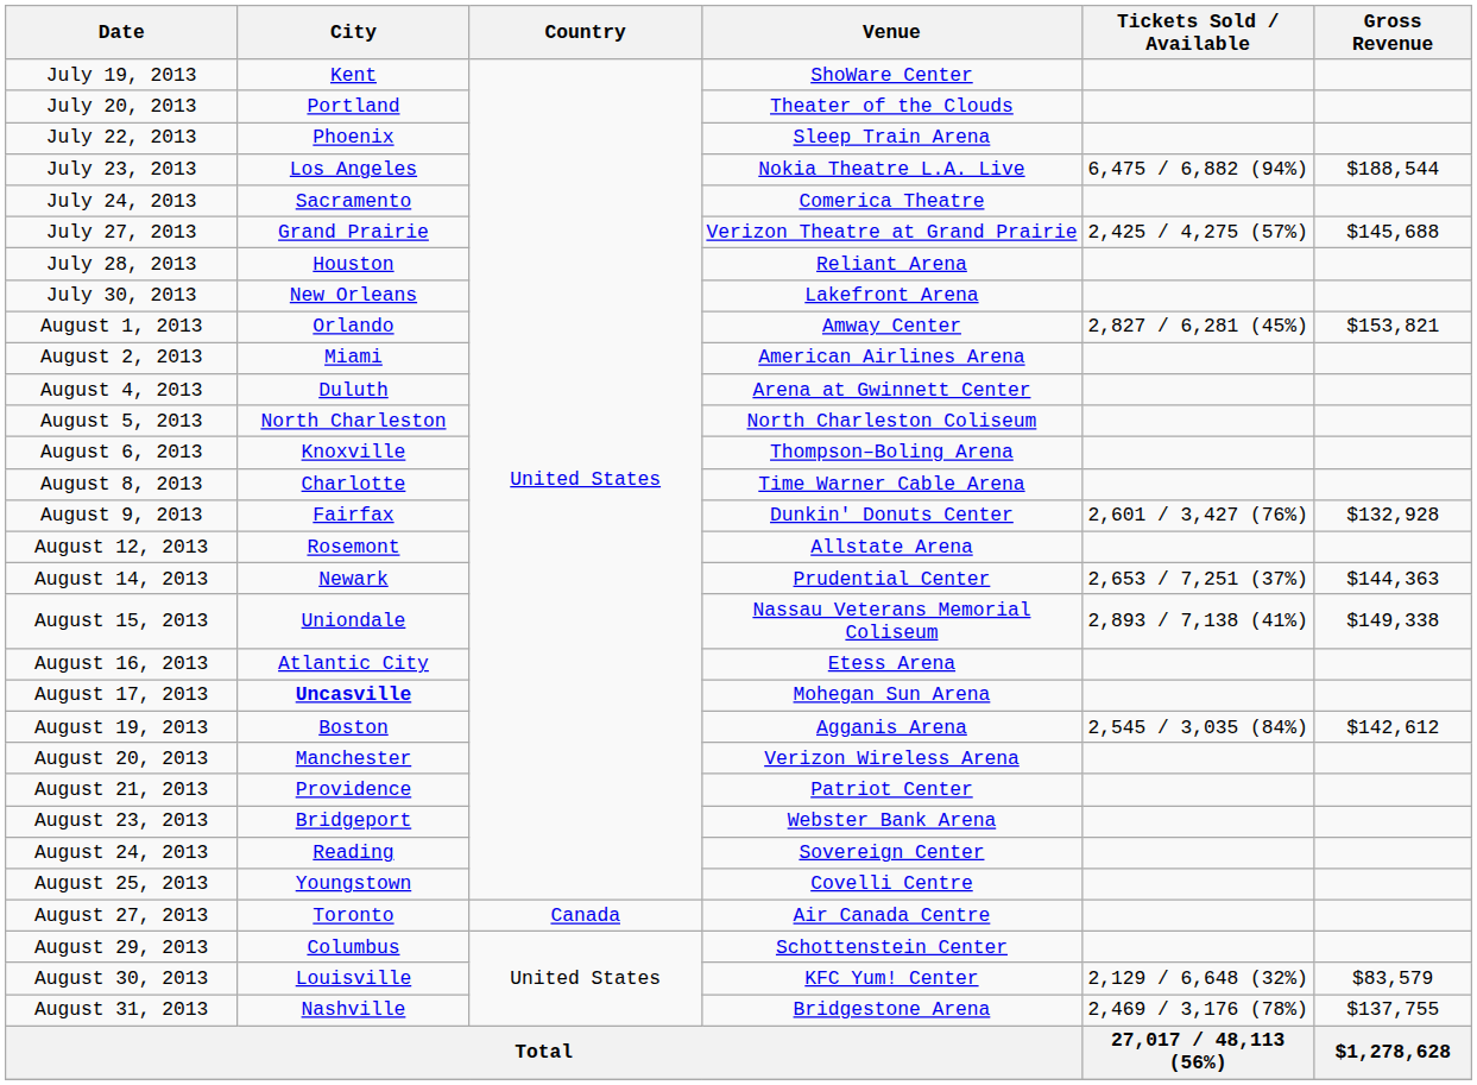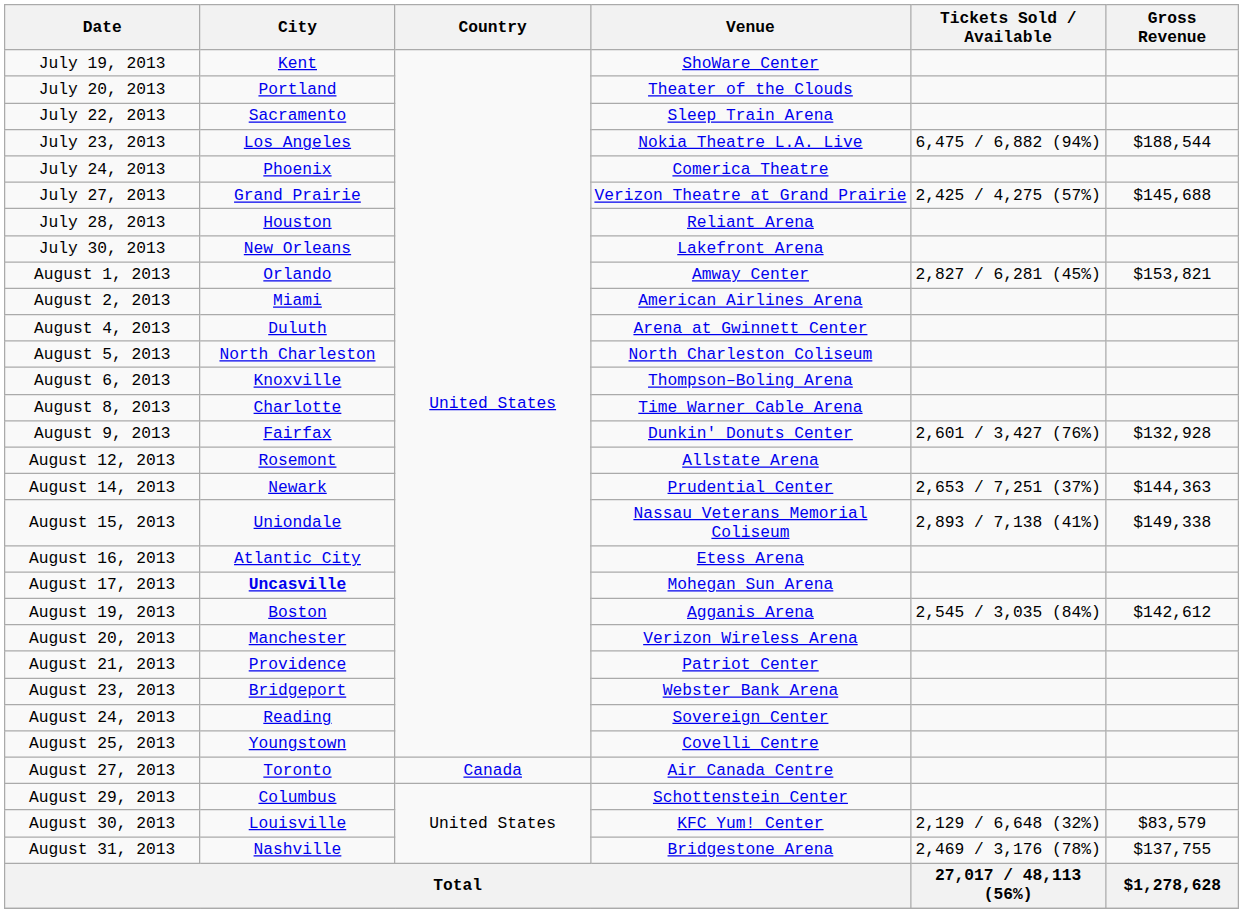July 22, 2013 | City: Phoenix -> Sacramento
July 24, 2013 | City: Sacramento -> Phoenix
